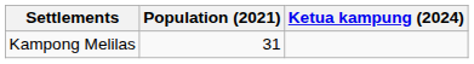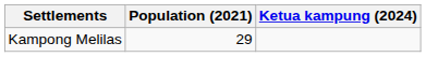Kampong Melilas | Population (2021): 31 -> 29
